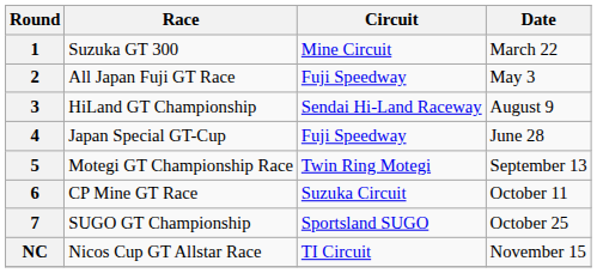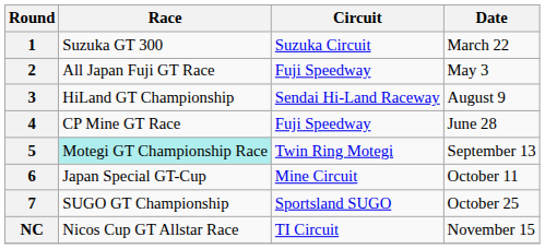1 | Circuit: Mine Circuit -> Suzuka Circuit
4 | Race: Japan Special GT-Cup -> CP Mine GT Race
5 | Race: no background -> paleturquoise background
6 | Race: CP Mine GT Race -> Japan Special GT-Cup
6 | Circuit: Suzuka Circuit -> Mine Circuit
